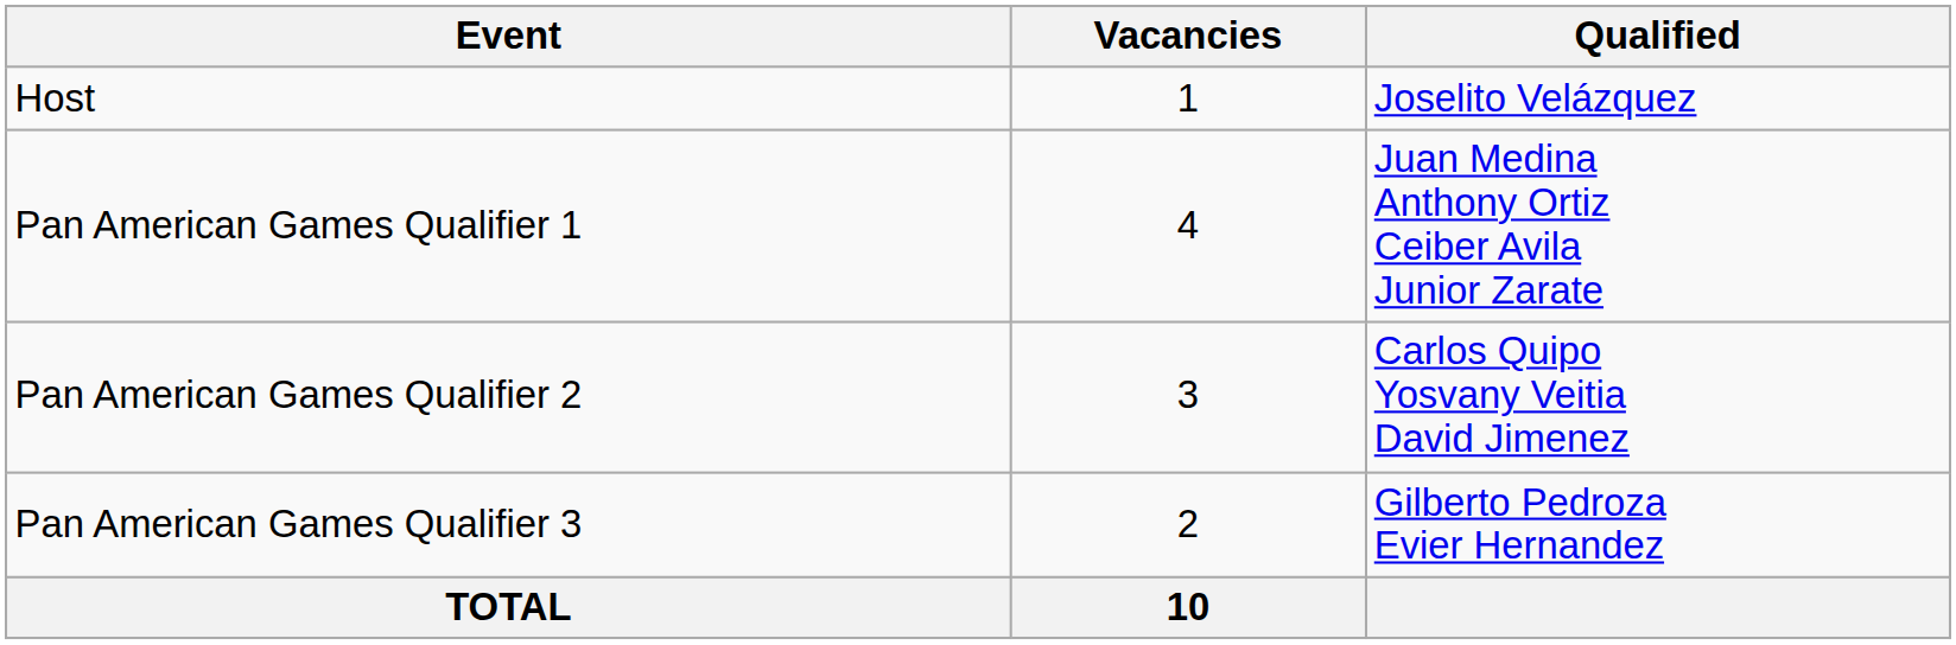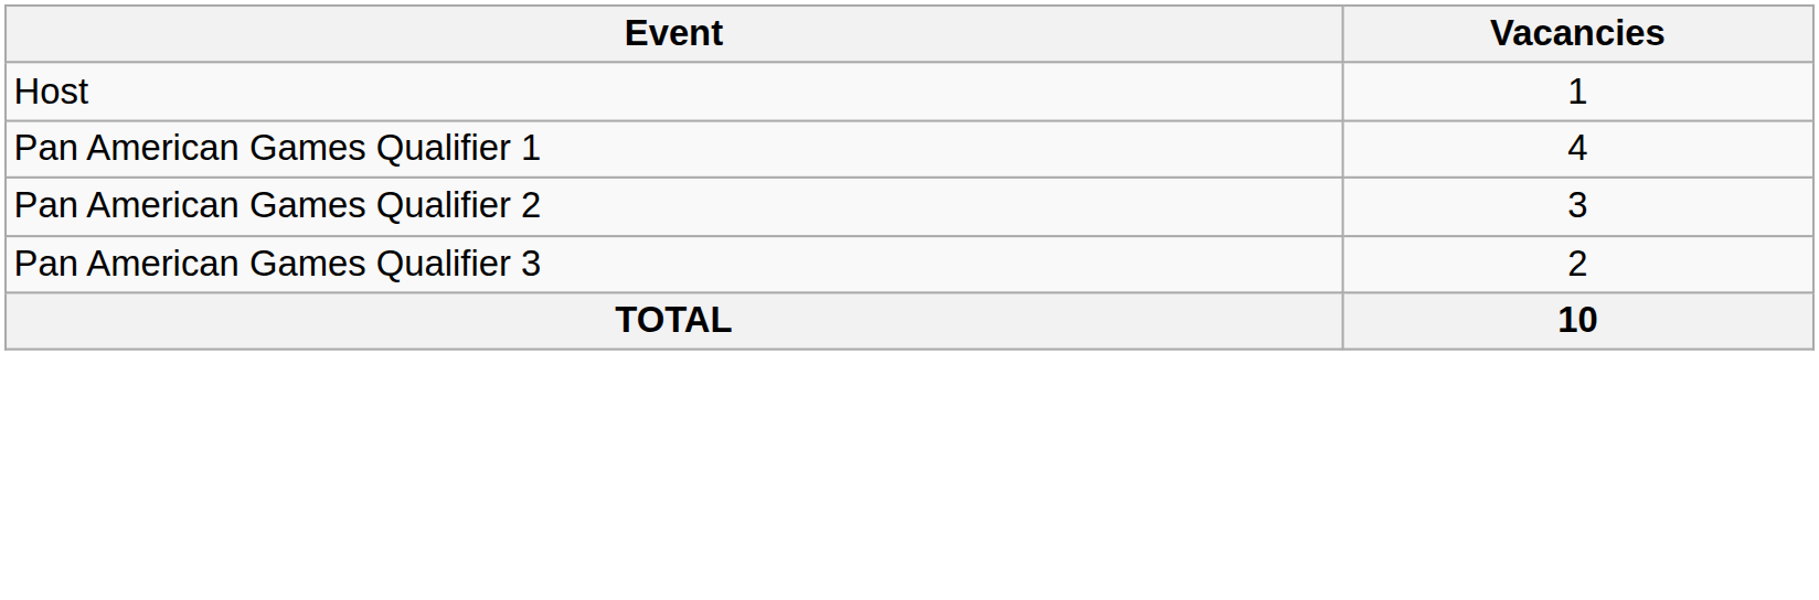- column: Qualified | Joselito Velázquez | Juan Medina Anthony Ortiz Ceiber Avila Junior Zarate | Carlos Quipo Yosvany Veitia David Jimenez | Gilberto Pedroza Evier Hernandez
